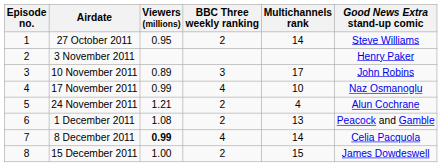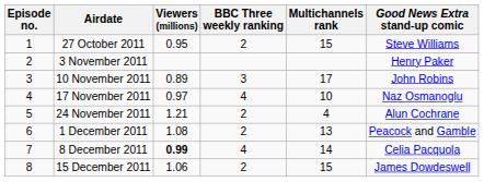27 October 2011 | Multichannels rank: 14 -> 15
17 November 2011 | Viewers (millions): 0.99 -> 0.97
15 December 2011 | Viewers (millions): 1.00 -> 1.06
